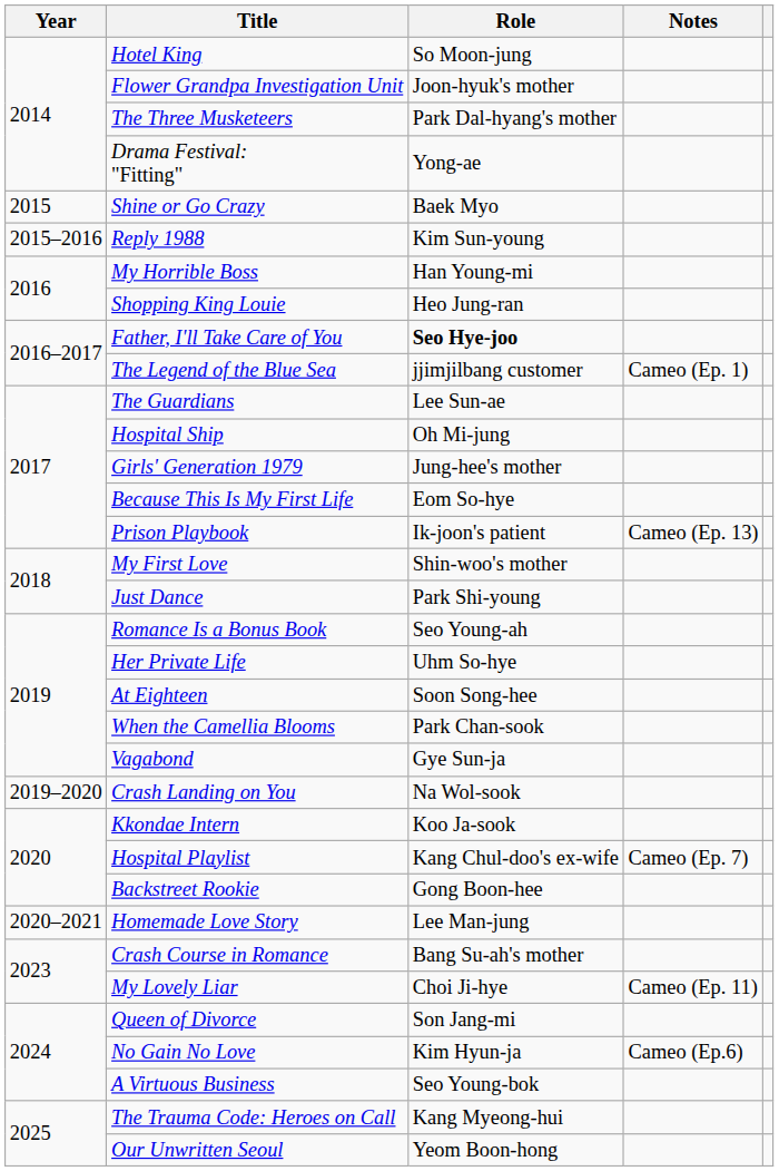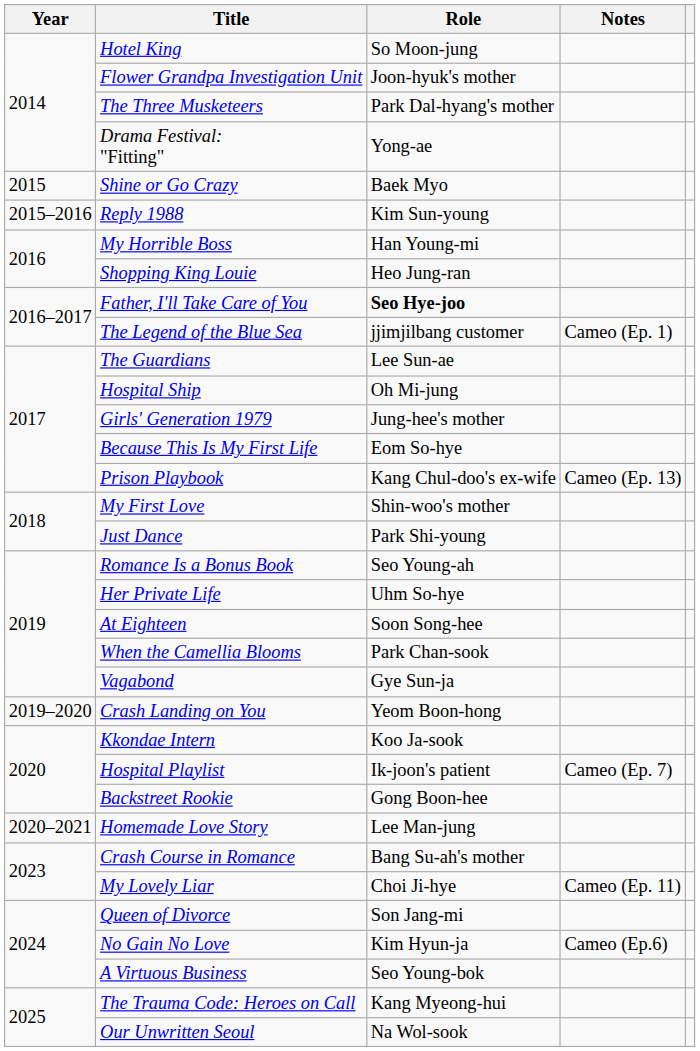Prison Playbook | Role: Ik-joon's patient -> Kang Chul-doo's ex-wife
Crash Landing on You | Role: Na Wol-sook -> Yeom Boon-hong
Hospital Playlist | Role: Kang Chul-doo's ex-wife -> Ik-joon's patient
Our Unwritten Seoul | Role: Yeom Boon-hong -> Na Wol-sook
